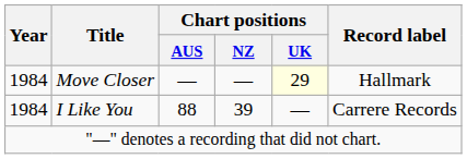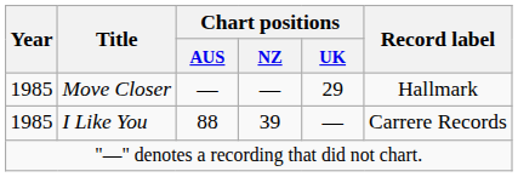Move Closer | Year: 1984 -> 1985
Move Closer | Chart positions / UK: lightyellow background -> no background
I Like You | Year: 1984 -> 1985
